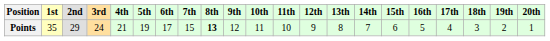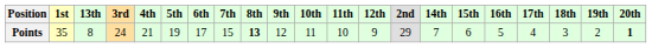columns swapped: 2nd <-> 13th
Points | 20th: normal -> bold
